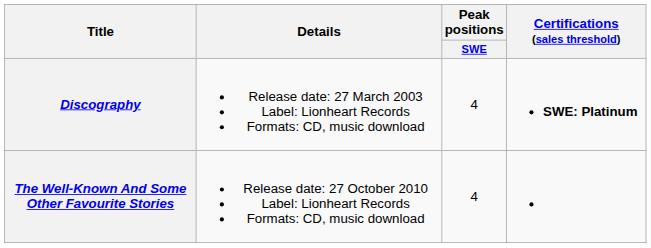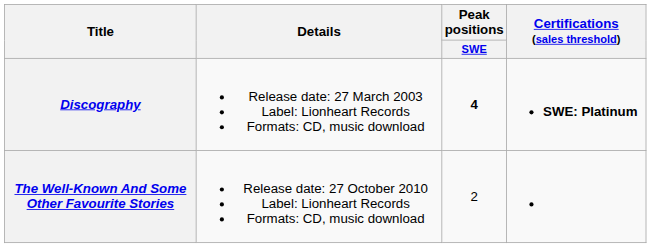Discography | Peak positions / SWE: normal -> bold
The Well-Known And Some Other Favourite Stories | Peak positions / SWE: 4 -> 2
